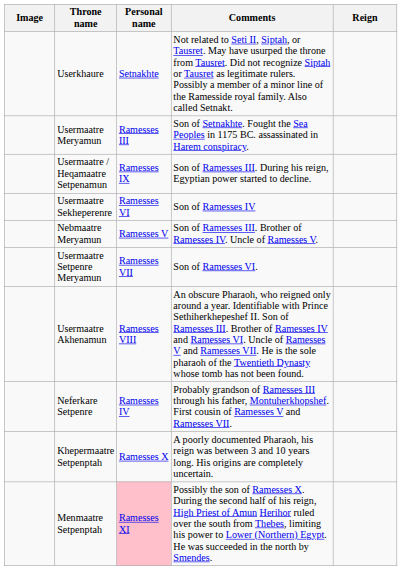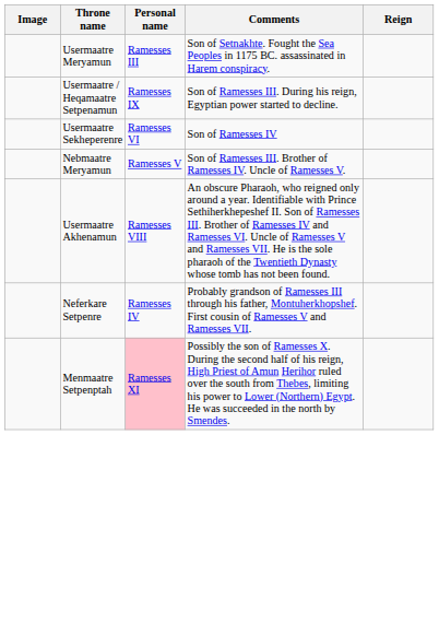- row: Userkhaure | Setnakhte | Not related to Seti II, Siptah, or Tausret. May have usurped the throne from Tausret. Did not recognize Siptah or Tausret as legitimate rulers. Possibly a member of a minor line of the Ramesside royal family. Also called Setnakt.
- row: Usermaatre Setpenre Meryamun | Ramesses VII | Son of Ramesses VI.
- row: Khepermaatre Setpenptah | Ramesses X | A poorly documented Pharaoh, his reign was between 3 and 10 years long. His origins are completely uncertain.
